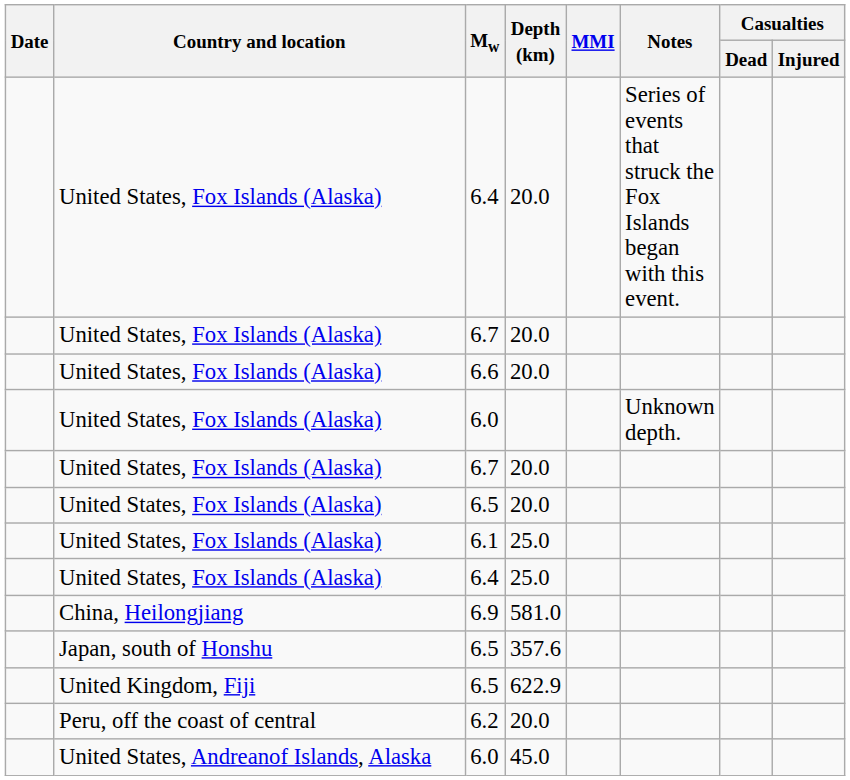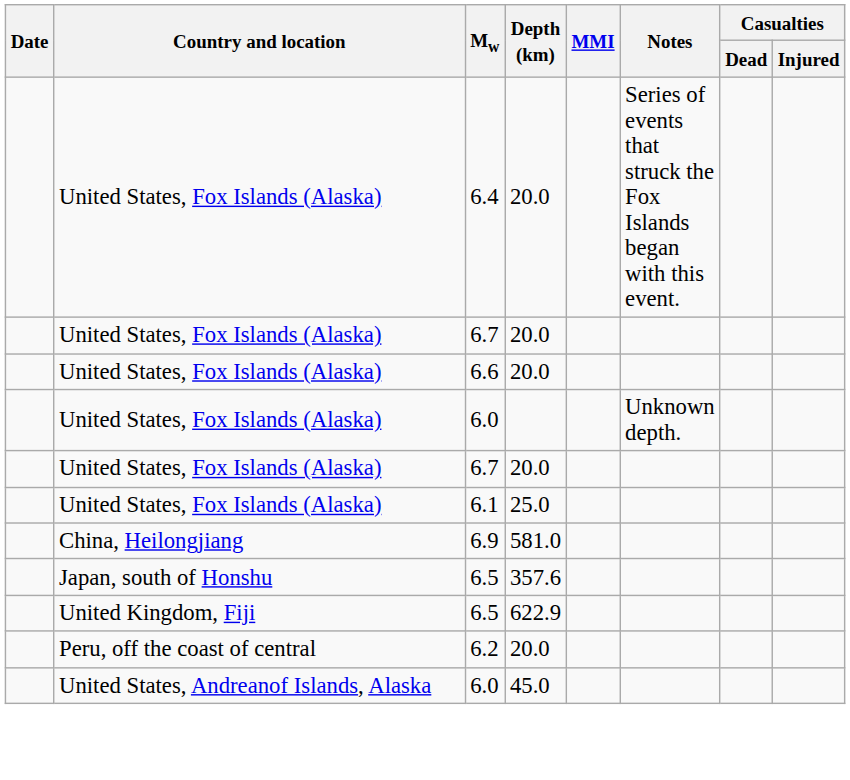- row: United States, Fox Islands (Alaska) | 6.5 | 20.0
- row: United States, Fox Islands (Alaska) | 6.4 | 25.0
